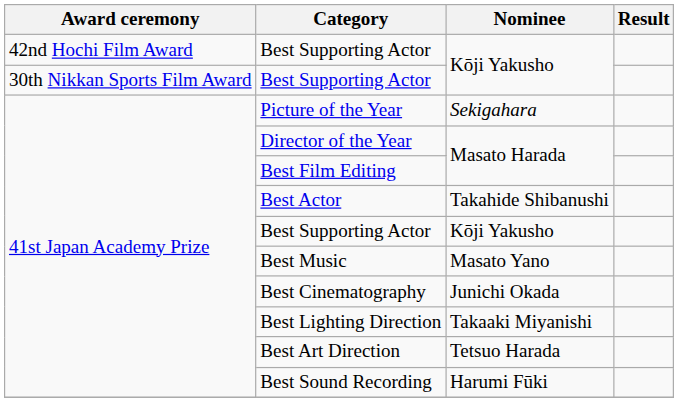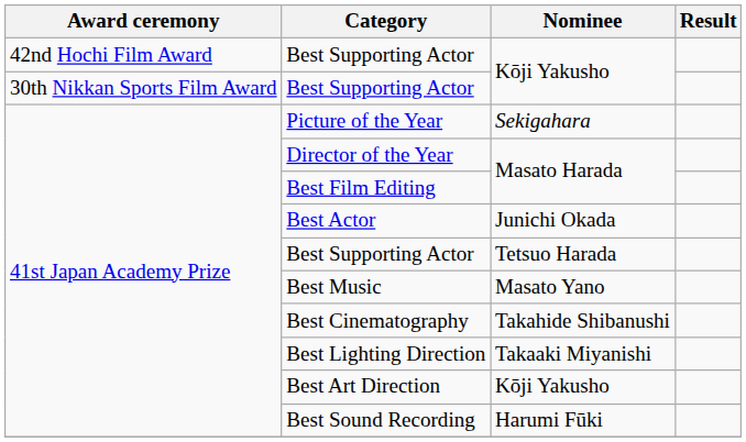Best Actor | Nominee: Takahide Shibanushi -> Junichi Okada
41st Japan Academy Prize / Best Supporting Actor | Nominee: Kōji Yakusho -> Tetsuo Harada
Best Cinematography | Nominee: Junichi Okada -> Takahide Shibanushi
Best Art Direction | Nominee: Tetsuo Harada -> Kōji Yakusho
